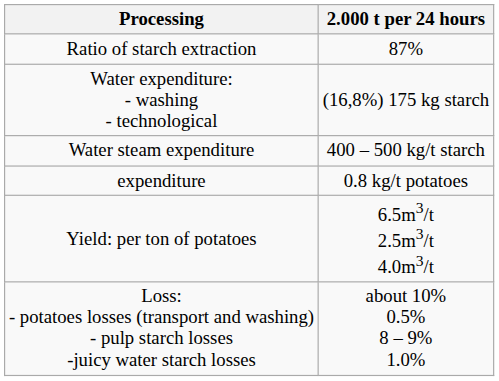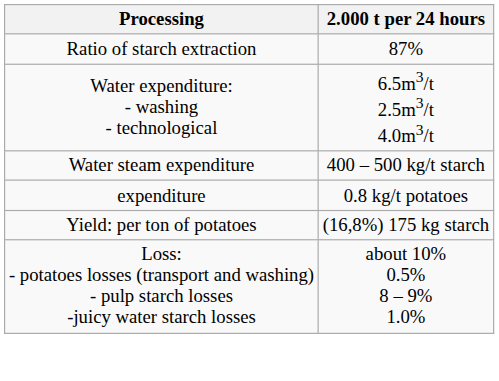Water expenditure: - washing - technological | 2.000 t per 24 hours: (16,8%) 175 kg starch -> 6.5m3/t 2.5m3/t 4.0m3/t
Yield: per ton of potatoes | 2.000 t per 24 hours: 6.5m3/t 2.5m3/t 4.0m3/t -> (16,8%) 175 kg starch
